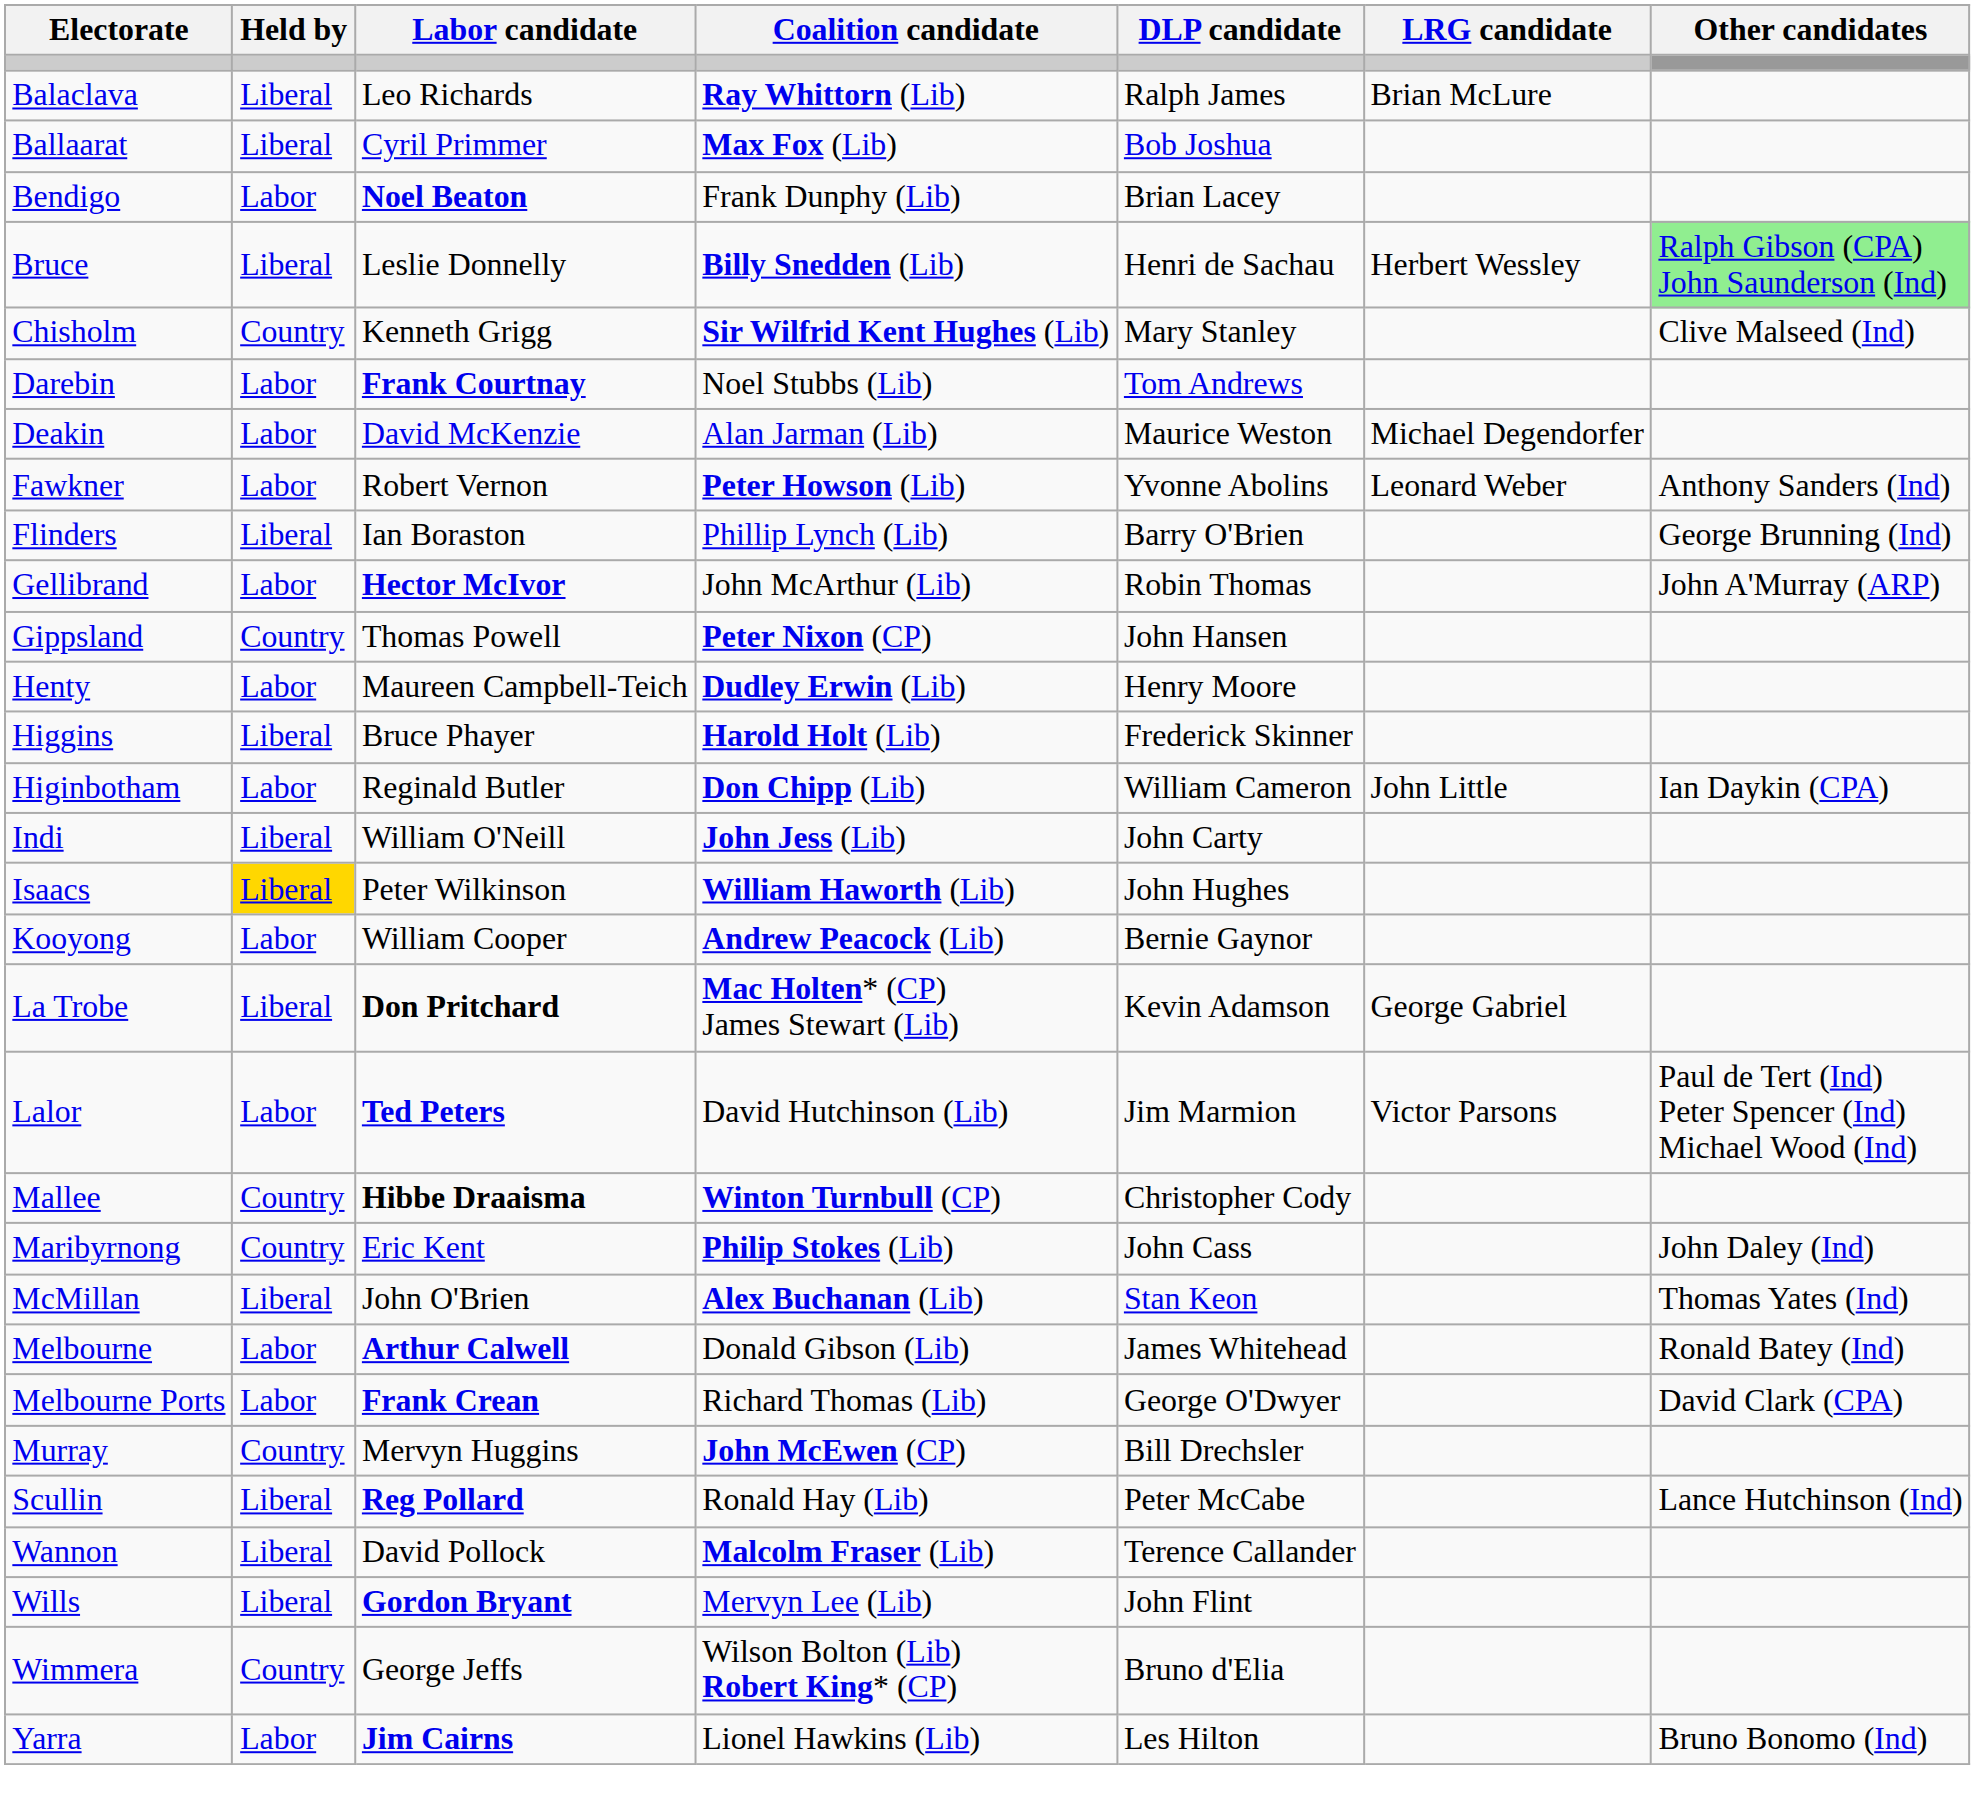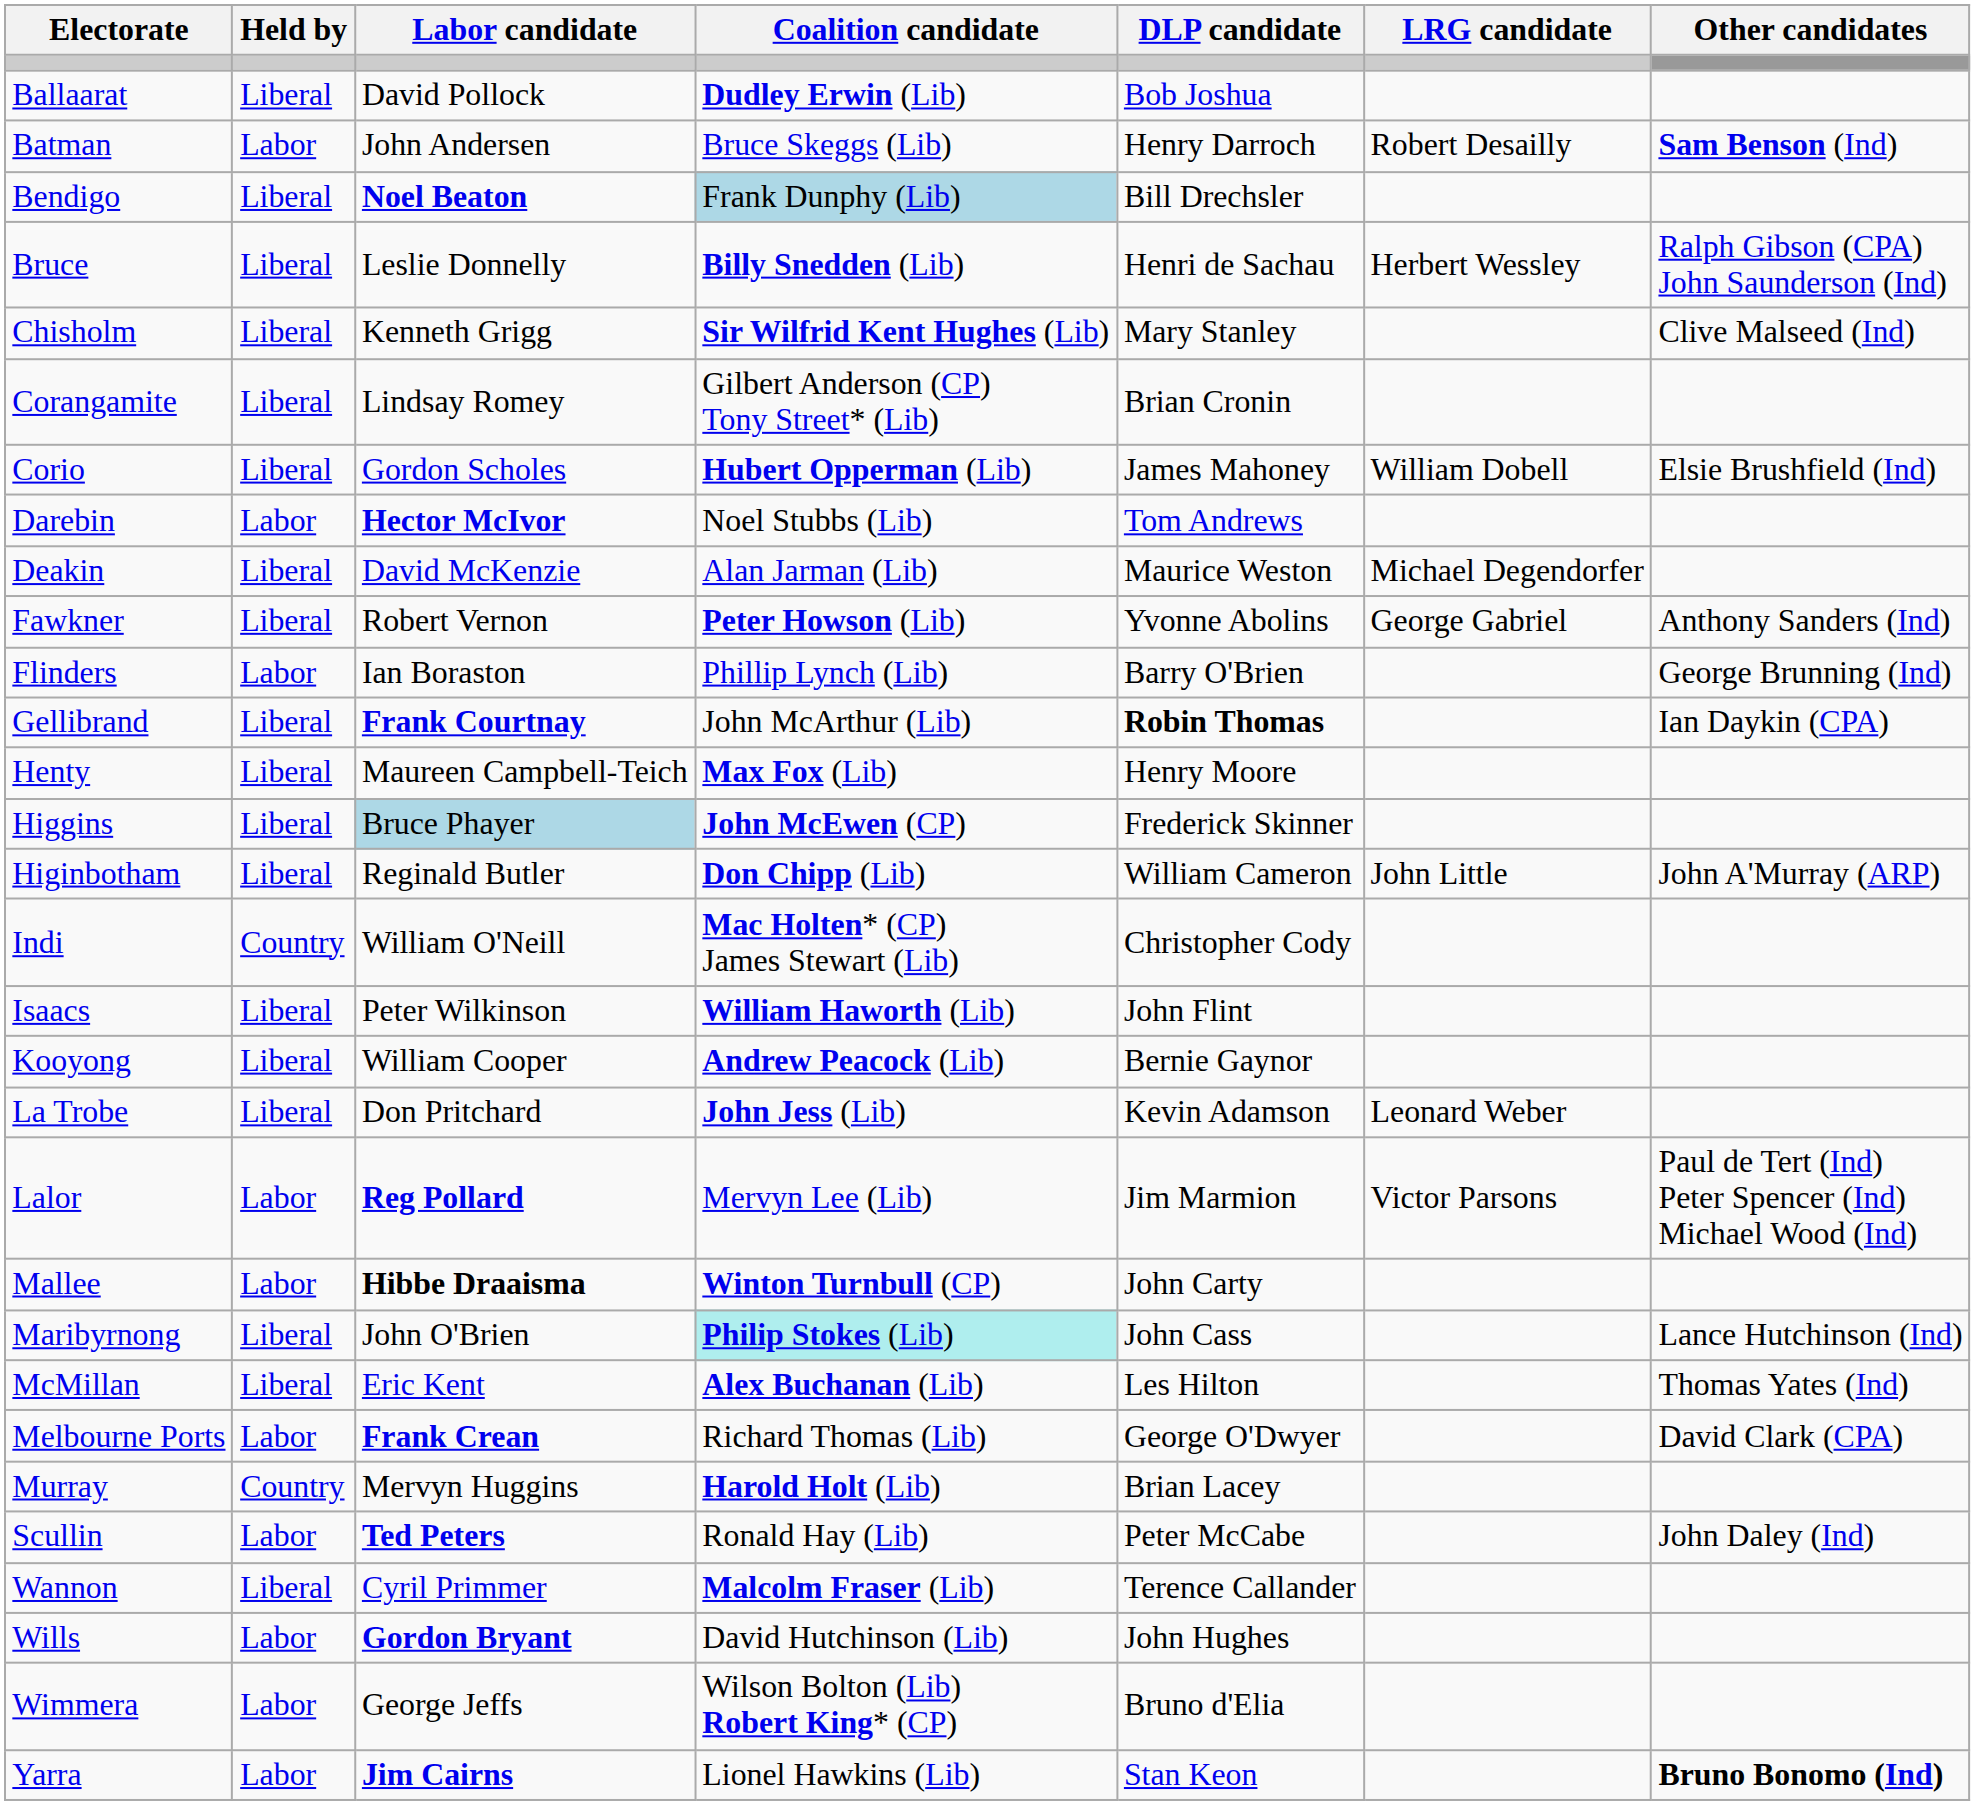- row: Balaclava | Liberal | Leo Richards | Ray Whittorn (Lib) | Ralph James | Brian McLure
Ballaarat | Labor candidate: Cyril Primmer -> David Pollock
Ballaarat | Coalition candidate: Max Fox (Lib) -> Dudley Erwin (Lib)
+ row: Batman | Labor | John Andersen | Bruce Skeggs (Lib) | Henry Darroch | Robert Desailly | Sam Benson (Ind)
Bendigo | Held by: Labor -> Liberal
Bendigo | Coalition candidate: no background -> lightblue background
Bendigo | DLP candidate: Brian Lacey -> Bill Drechsler
Bruce | Other candidates: lightgreen background -> no background
Chisholm | Held by: Country -> Liberal
+ row: Corangamite | Liberal | Lindsay Romey | Gilbert Anderson (CP) Tony Street* (Lib) | Brian Cronin
+ row: Corio | Liberal | Gordon Scholes | Hubert Opperman (Lib) | James Mahoney | William Dobell | Elsie Brushfield (Ind)
Darebin | Labor candidate: Frank Courtnay -> Hector McIvor
Deakin | Held by: Labor -> Liberal
Fawkner | Held by: Labor -> Liberal
Fawkner | LRG candidate: Leonard Weber -> George Gabriel
Flinders | Held by: Liberal -> Labor
Gellibrand | Held by: Labor -> Liberal
Gellibrand | Labor candidate: Hector McIvor -> Frank Courtnay
Gellibrand | DLP candidate: normal -> bold
Gellibrand | Other candidates: John A'Murray (ARP) -> Ian Daykin (CPA)
- row: Gippsland | Country | Thomas Powell | Peter Nixon (CP) | John Hansen
Henty | Held by: Labor -> Liberal
Henty | Coalition candidate: Dudley Erwin (Lib) -> Max Fox (Lib)
Higgins | Labor candidate: no background -> lightblue background
Higgins | Coalition candidate: Harold Holt (Lib) -> John McEwen (CP)
Higinbotham | Held by: Labor -> Liberal
Higinbotham | Other candidates: Ian Daykin (CPA) -> John A'Murray (ARP)
Indi | Held by: Liberal -> Country
Indi | Coalition candidate: John Jess (Lib) -> Mac Holten* (CP) James Stewart (Lib)
Indi | DLP candidate: John Carty -> Christopher Cody
Isaacs | Held by: gold background -> no background
Isaacs | DLP candidate: John Hughes -> John Flint
Kooyong | Held by: Labor -> Liberal
La Trobe | Labor candidate: bold -> normal
La Trobe | Coalition candidate: Mac Holten* (CP) James Stewart (Lib) -> John Jess (Lib)
La Trobe | LRG candidate: George Gabriel -> Leonard Weber
Lalor | Labor candidate: Ted Peters -> Reg Pollard
Lalor | Coalition candidate: David Hutchinson (Lib) -> Mervyn Lee (Lib)
Mallee | Held by: Country -> Labor
Mallee | DLP candidate: Christopher Cody -> John Carty
Maribyrnong | Held by: Country -> Liberal
Maribyrnong | Labor candidate: Eric Kent -> John O'Brien
Maribyrnong | Coalition candidate: no background -> paleturquoise background
Maribyrnong | Other candidates: John Daley (Ind) -> Lance Hutchinson (Ind)
McMillan | Labor candidate: John O'Brien -> Eric Kent
McMillan | DLP candidate: Stan Keon -> Les Hilton
- row: Melbourne | Labor | Arthur Calwell | Donald Gibson (Lib) | James Whitehead | Ronald Batey (Ind)
Murray | Coalition candidate: John McEwen (CP) -> Harold Holt (Lib)
Murray | DLP candidate: Bill Drechsler -> Brian Lacey
Scullin | Held by: Liberal -> Labor
Scullin | Labor candidate: Reg Pollard -> Ted Peters
Scullin | Other candidates: Lance Hutchinson (Ind) -> John Daley (Ind)
Wannon | Labor candidate: David Pollock -> Cyril Primmer
Wills | Held by: Liberal -> Labor
Wills | Coalition candidate: Mervyn Lee (Lib) -> David Hutchinson (Lib)
Wills | DLP candidate: John Flint -> John Hughes
Wimmera | Held by: Country -> Labor
Yarra | DLP candidate: Les Hilton -> Stan Keon
Yarra | Other candidates: normal -> bold
